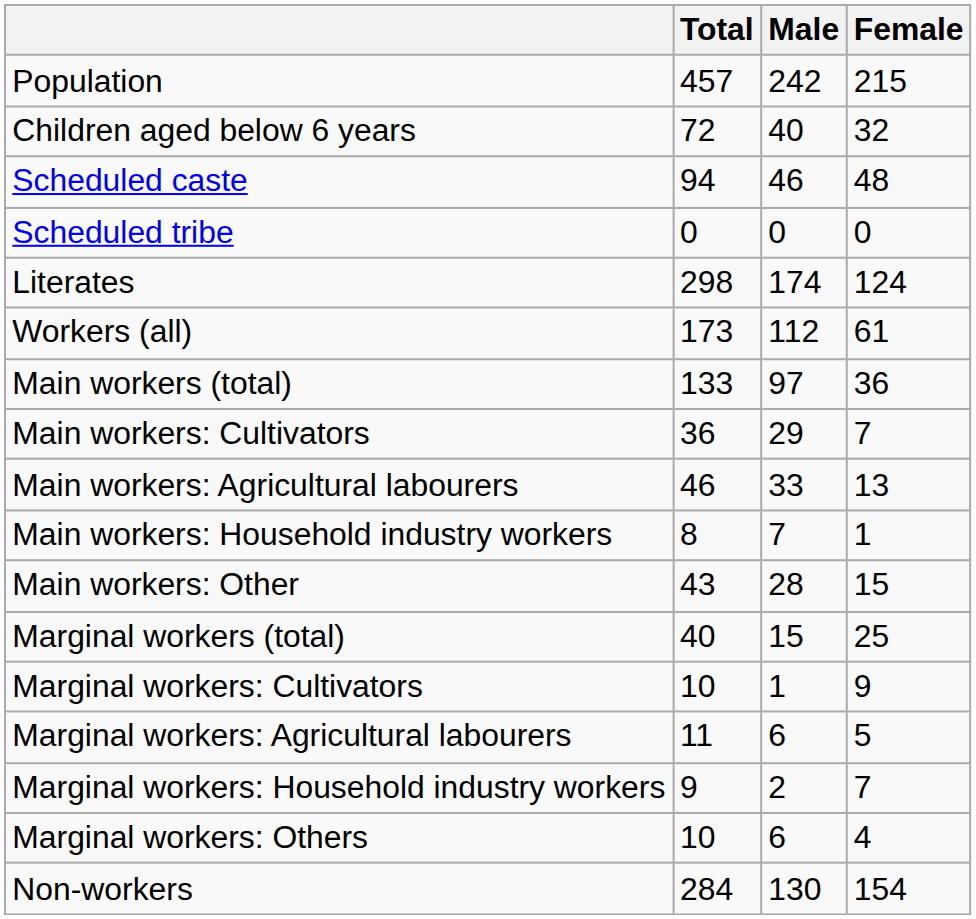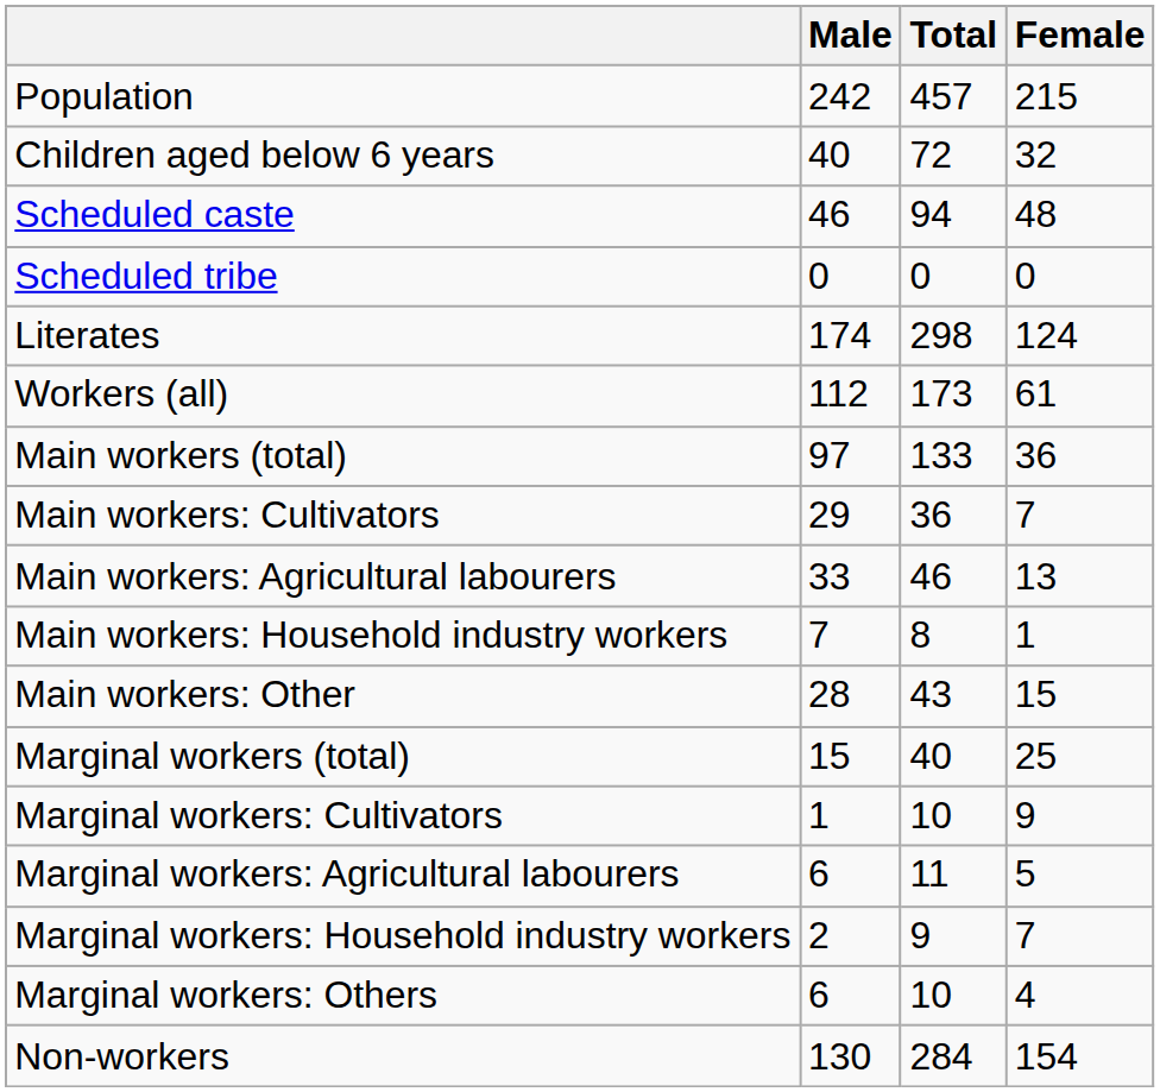columns swapped: Total <-> Male
